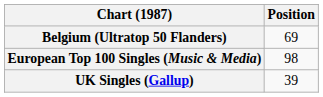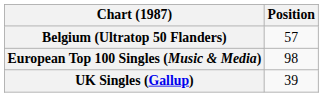Belgium (Ultratop 50 Flanders) | Position: 69 -> 57
